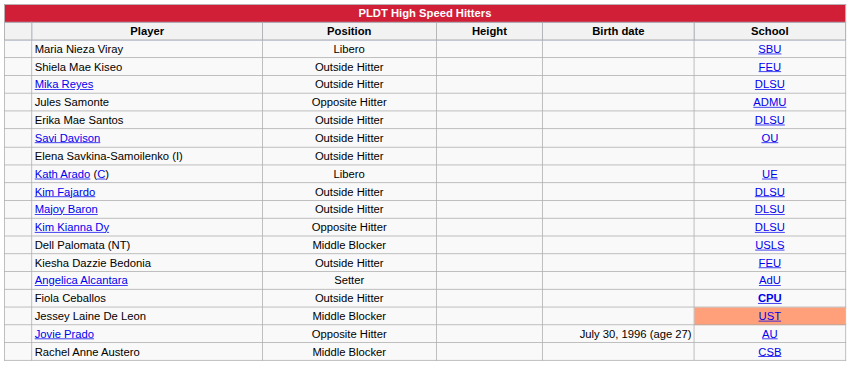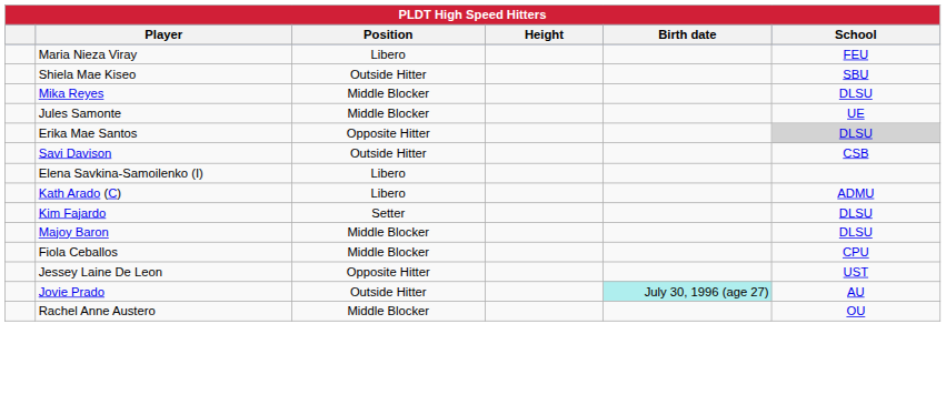Maria Nieza Viray | School: SBU -> FEU
Shiela Mae Kiseo | School: FEU -> SBU
Mika Reyes | Position: Outside Hitter -> Middle Blocker
Jules Samonte | Position: Opposite Hitter -> Middle Blocker
Jules Samonte | School: ADMU -> UE
Erika Mae Santos | Position: Outside Hitter -> Opposite Hitter
Erika Mae Santos | School: no background -> lightgrey background
Savi Davison | School: OU -> CSB
Elena Savkina-Samoilenko (I) | Position: Outside Hitter -> Libero
Kath Arado (C) | School: UE -> ADMU
Kim Fajardo | Position: Outside Hitter -> Setter
Majoy Baron | Position: Outside Hitter -> Middle Blocker
- row: Kim Kianna Dy | Opposite Hitter | DLSU
- row: Dell Palomata (NT) | Middle Blocker | USLS
- row: Kiesha Dazzie Bedonia | Outside Hitter | FEU
- row: Angelica Alcantara | Setter | AdU
Fiola Ceballos | Position: Outside Hitter -> Middle Blocker
Fiola Ceballos | School: bold -> normal
Jessey Laine De Leon | Position: Middle Blocker -> Opposite Hitter
Jessey Laine De Leon | School: lightsalmon background -> no background
Jovie Prado | Position: Opposite Hitter -> Outside Hitter
Jovie Prado | Birth date: no background -> paleturquoise background
Rachel Anne Austero | School: CSB -> OU
